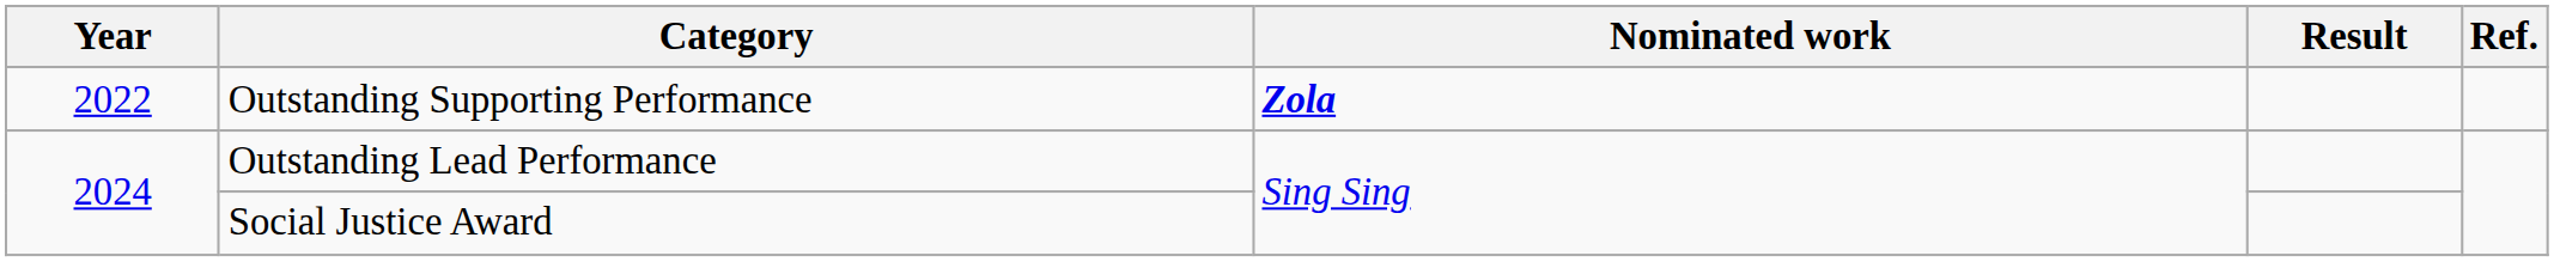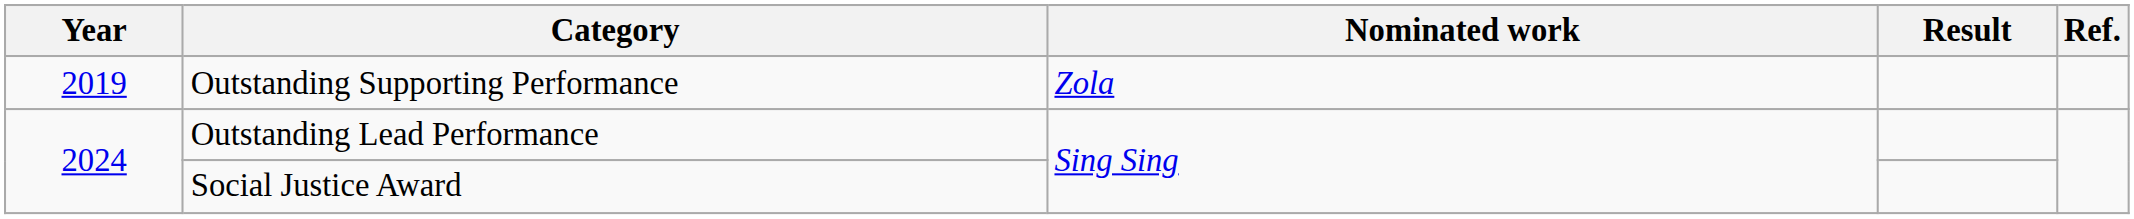Outstanding Supporting Performance | Year: 2022 -> 2019
Outstanding Supporting Performance | Nominated work: bold -> normal
